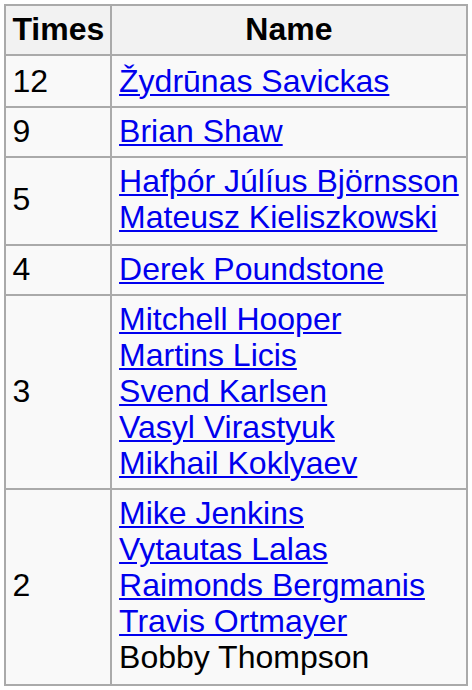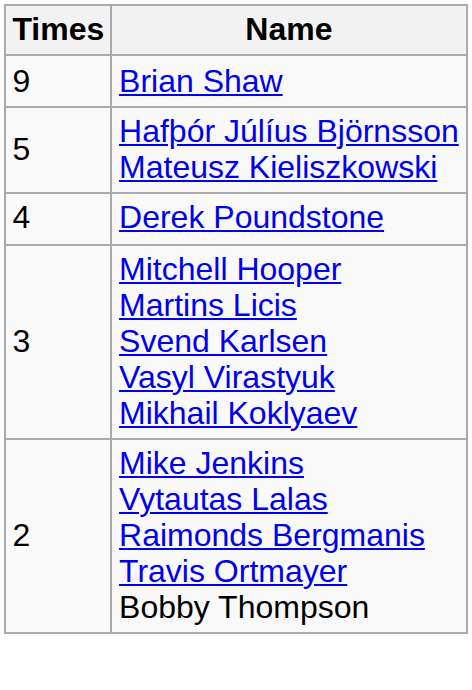- row: 12 | Žydrūnas Savickas
